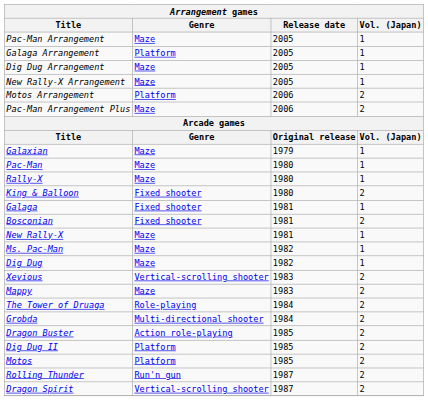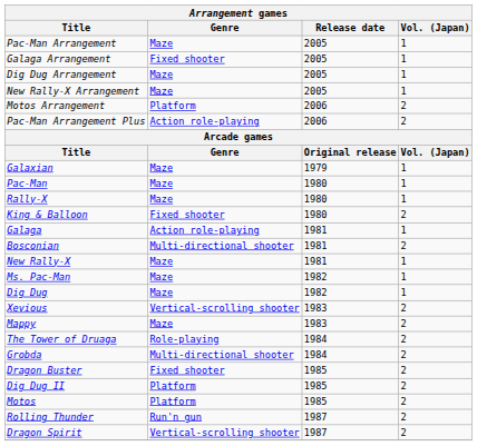Galaga Arrangement | Genre: Platform -> Fixed shooter
Pac-Man Arrangement Plus | Genre: Maze -> Action role-playing
Galaga | Genre: Fixed shooter -> Action role-playing
Bosconian | Genre: Fixed shooter -> Multi-directional shooter
Dragon Buster | Genre: Action role-playing -> Fixed shooter
